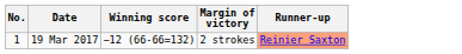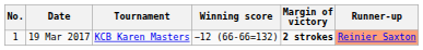+ column: Tournament | KCB Karen Masters
19 Mar 2017 | Margin of victory: normal -> bold
